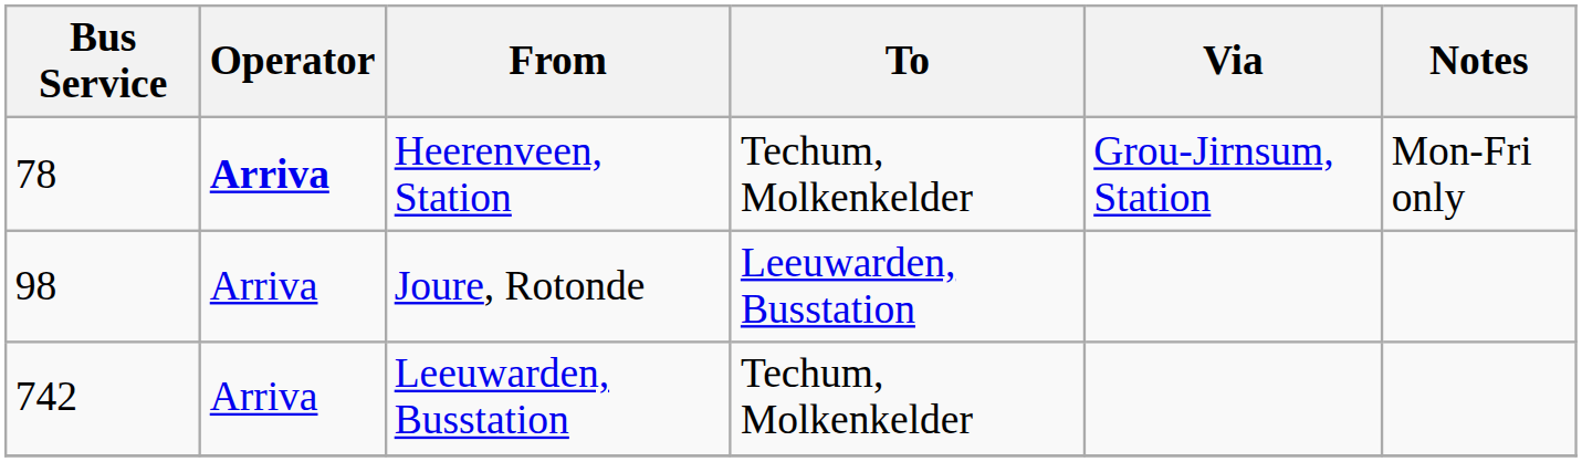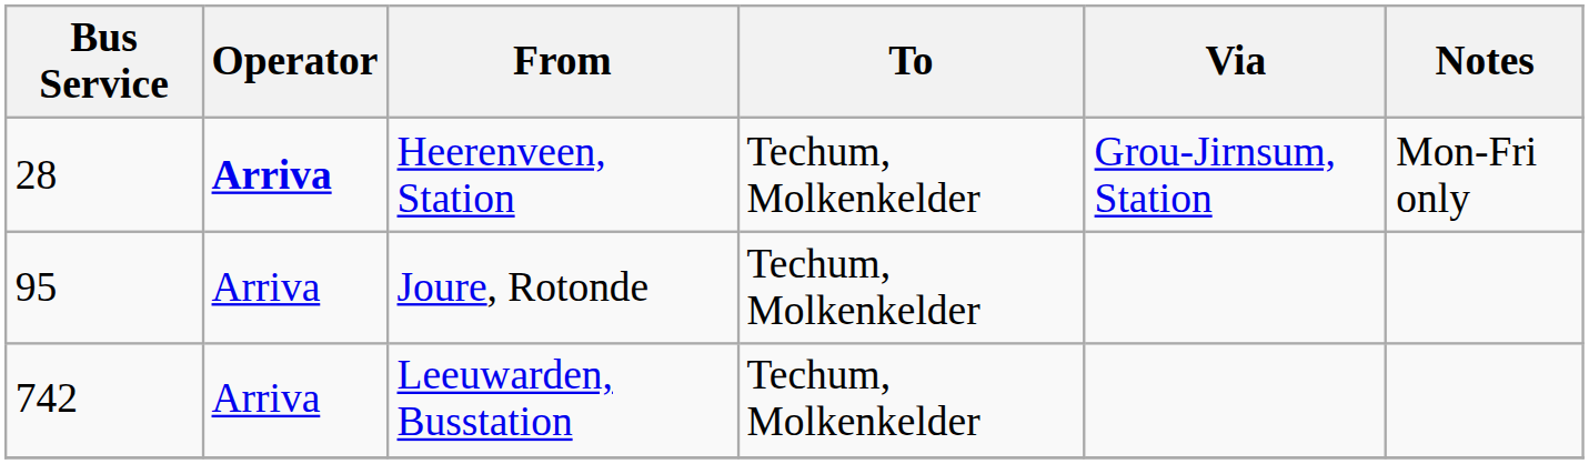Heerenveen, Station | Bus Service: 78 -> 28
Joure, Rotonde | Bus Service: 98 -> 95
Joure, Rotonde | To: Leeuwarden, Busstation -> Techum, Molkenkelder
